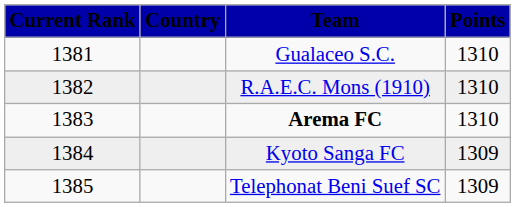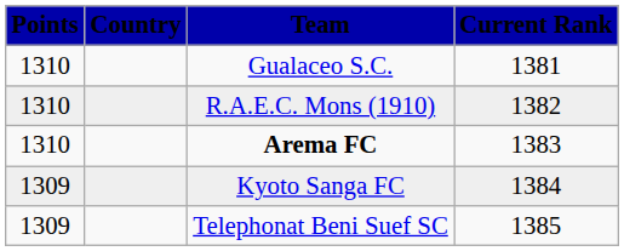columns swapped: Current Rank <-> Points
